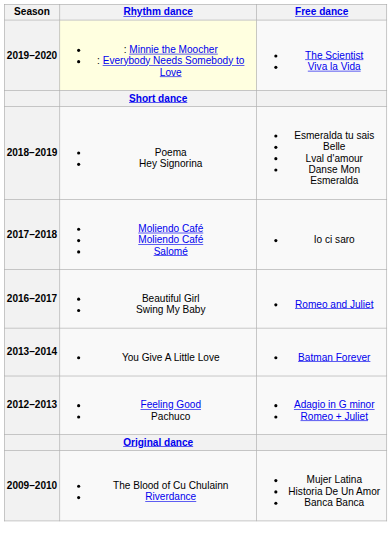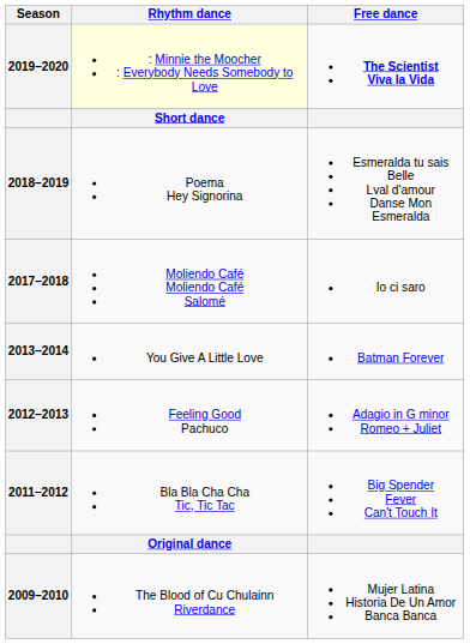2019–2020 | Free dance: normal -> bold
- row: 2016–2017 | Beautiful Girl Swing My Baby | Romeo and Juliet
+ row: 2011–2012 | Bla Bla Cha Cha Tic, Tic Tac | Big Spender Fever Can't Touch It
